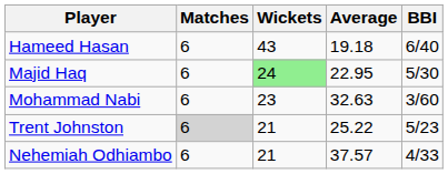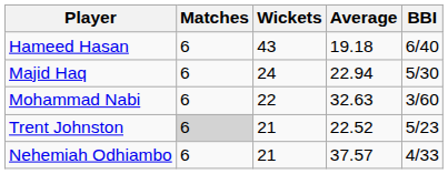Majid Haq | Wickets: lightgreen background -> no background
Majid Haq | Average: 22.95 -> 22.94
Mohammad Nabi | Wickets: 23 -> 22
Trent Johnston | Average: 25.22 -> 22.52
